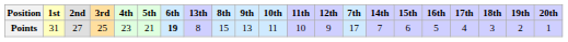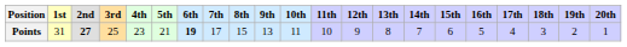columns swapped: 7th <-> 13th
Points | 2nd: normal -> bold
